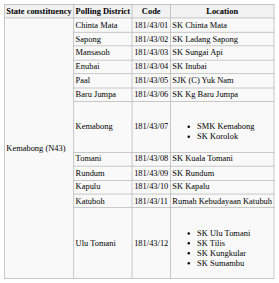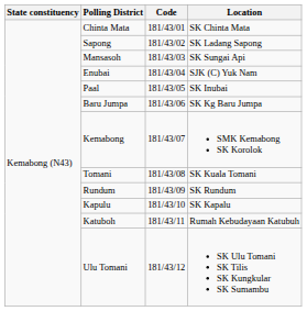Enubai | Location: SK Inubai -> SJK (C) Yuk Nam
Paal | Location: SJK (C) Yuk Nam -> SK Inubai
